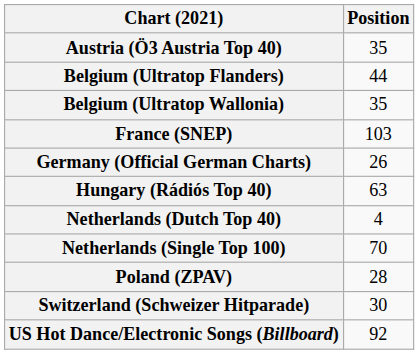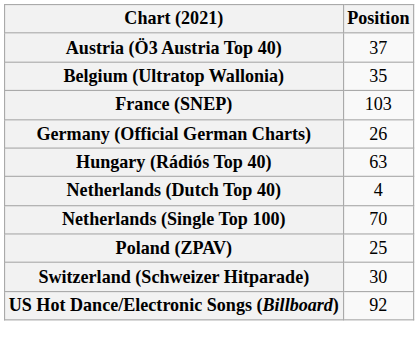Austria (Ö3 Austria Top 40) | Position: 35 -> 37
- row: Belgium (Ultratop Flanders) | 44
Poland (ZPAV) | Position: 28 -> 25
